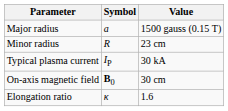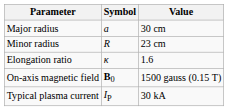Major radius | Value: 1500 gauss (0.15 T) -> 30 cm
rows swapped: Elongation ratio <-> Typical plasma current
On-axis magnetic field | Value: 30 cm -> 1500 gauss (0.15 T)
